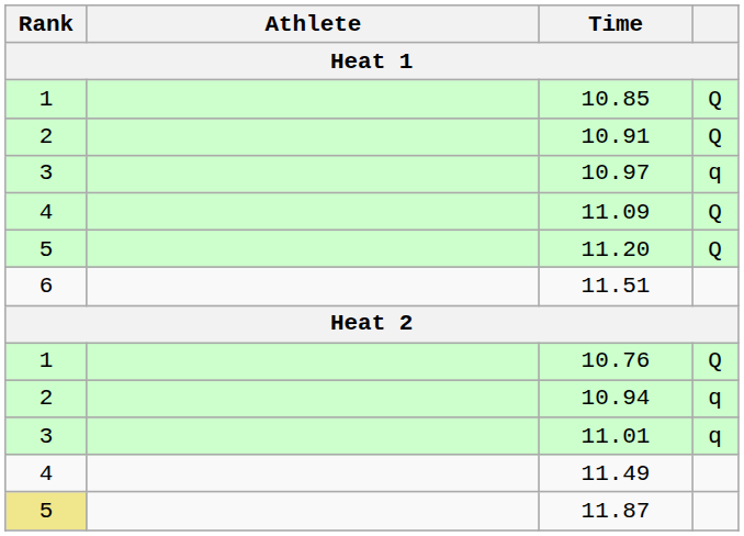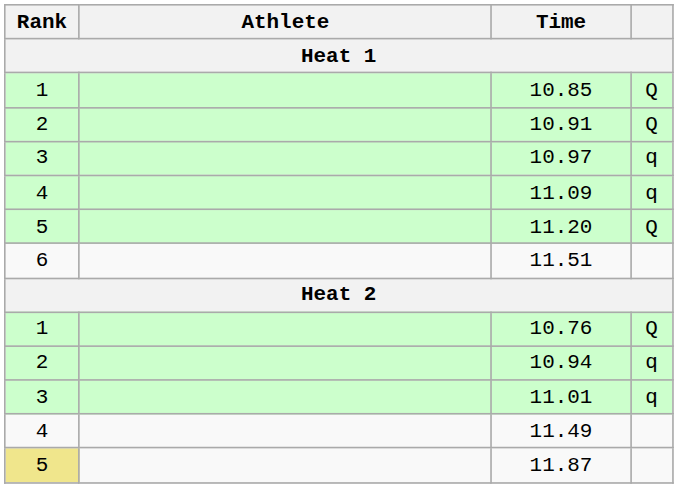11.09 | column 4: Q -> q
